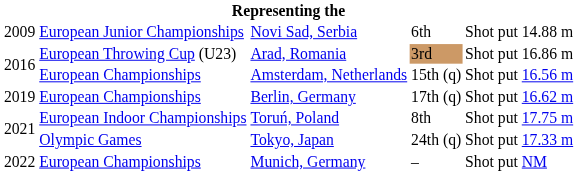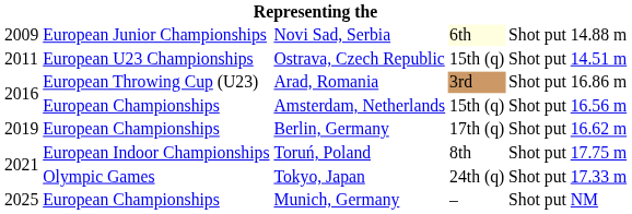Novi Sad, Serbia | column 4: no background -> lightyellow background
+ row: 2011 | European U23 Championships | Ostrava, Czech Republic | 15th (q) | Shot put | 14.51 m
Munich, Germany | column 1: 2022 -> 2025
